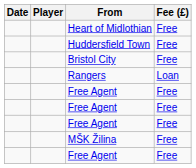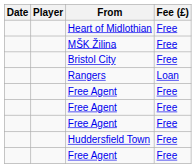rows swapped: Huddersfield Town <-> MŠK Žilina
